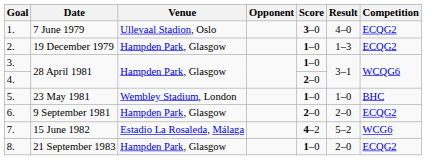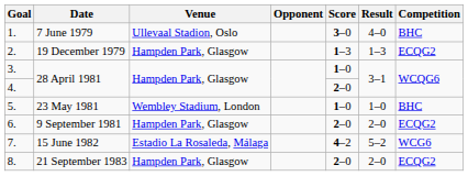1. | Competition: ECQG2 -> BHC
2. | Score: 1–0 -> 1–3
8. | Score: 1–0 -> 2–0
